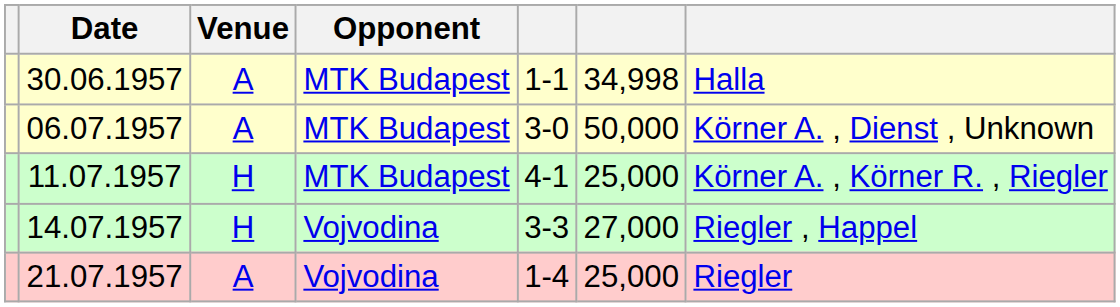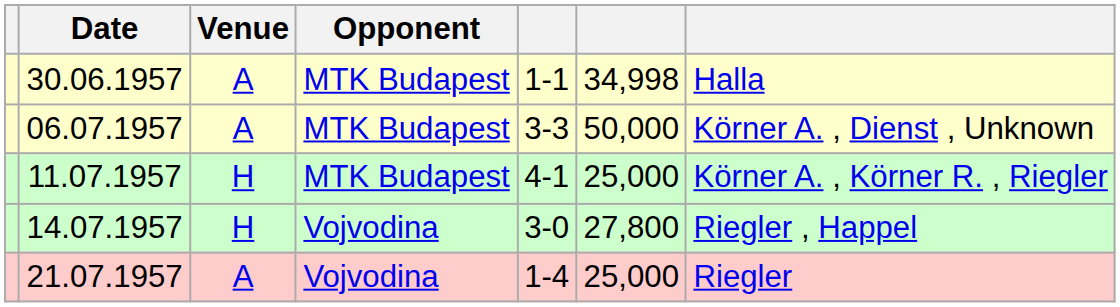06.07.1957 | column 5: 3-0 -> 3-3
14.07.1957 | column 5: 3-3 -> 3-0
14.07.1957 | column 6: 27,000 -> 27,800
